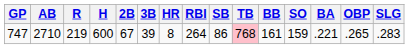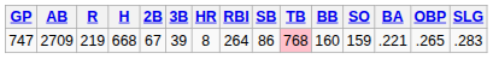747 | AB: 2710 -> 2709
747 | H: 600 -> 668
747 | BB: 161 -> 160
